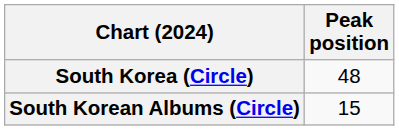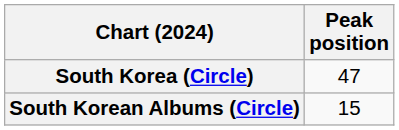South Korea (Circle) | Peak position: 48 -> 47
